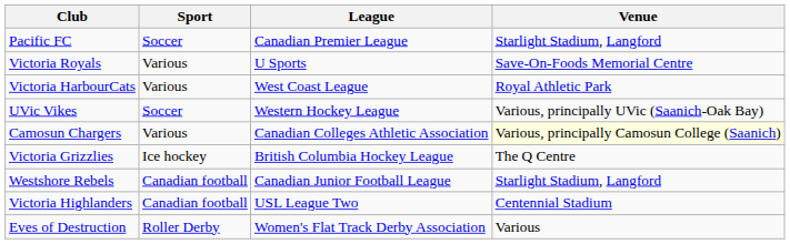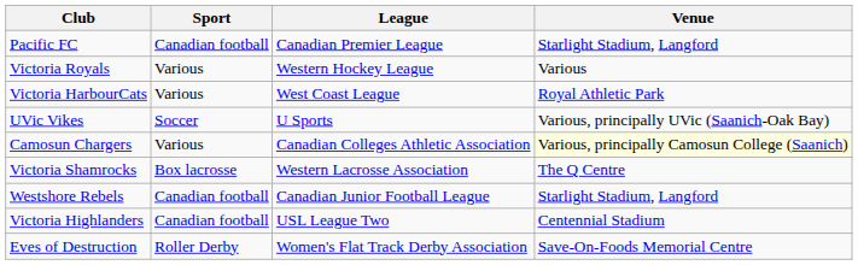Pacific FC | Sport: Soccer -> Canadian football
Victoria Royals | League: U Sports -> Western Hockey League
Victoria Royals | Venue: Save-On-Foods Memorial Centre -> Various
UVic Vikes | League: Western Hockey League -> U Sports
+ row: Victoria Shamrocks | Box lacrosse | Western Lacrosse Association | The Q Centre
- row: Victoria Grizzlies | Ice hockey | British Columbia Hockey League | The Q Centre
Eves of Destruction | Venue: Various -> Save-On-Foods Memorial Centre
